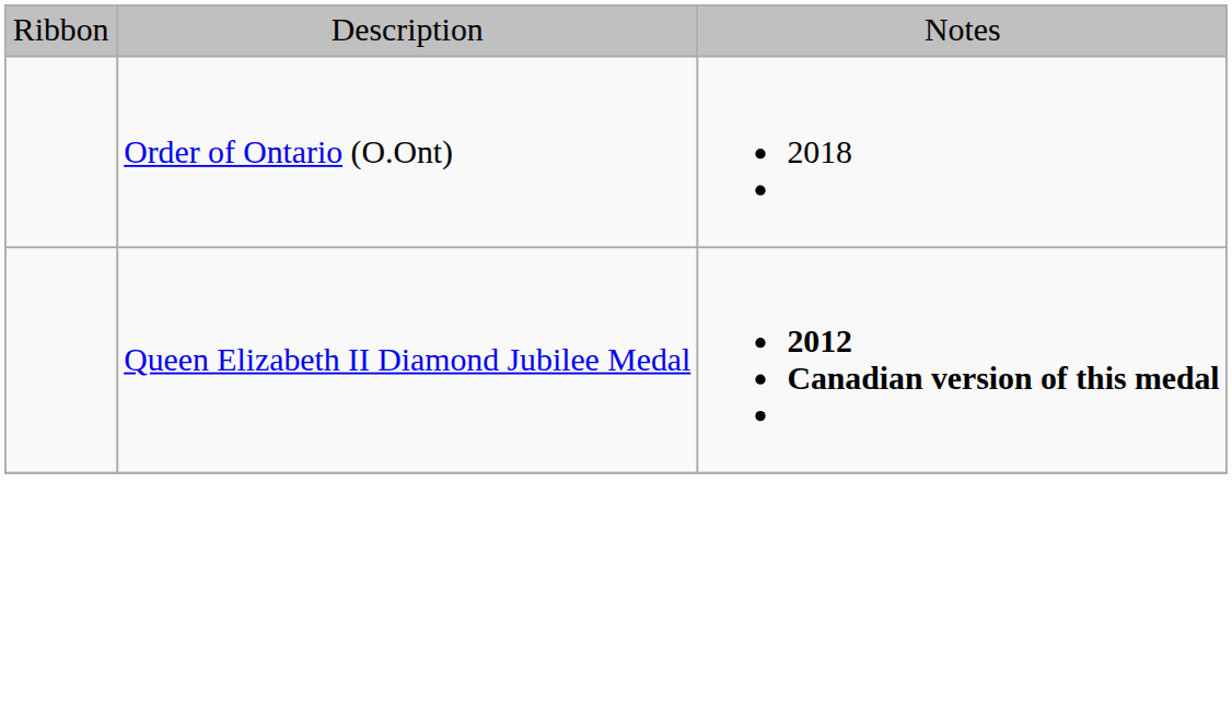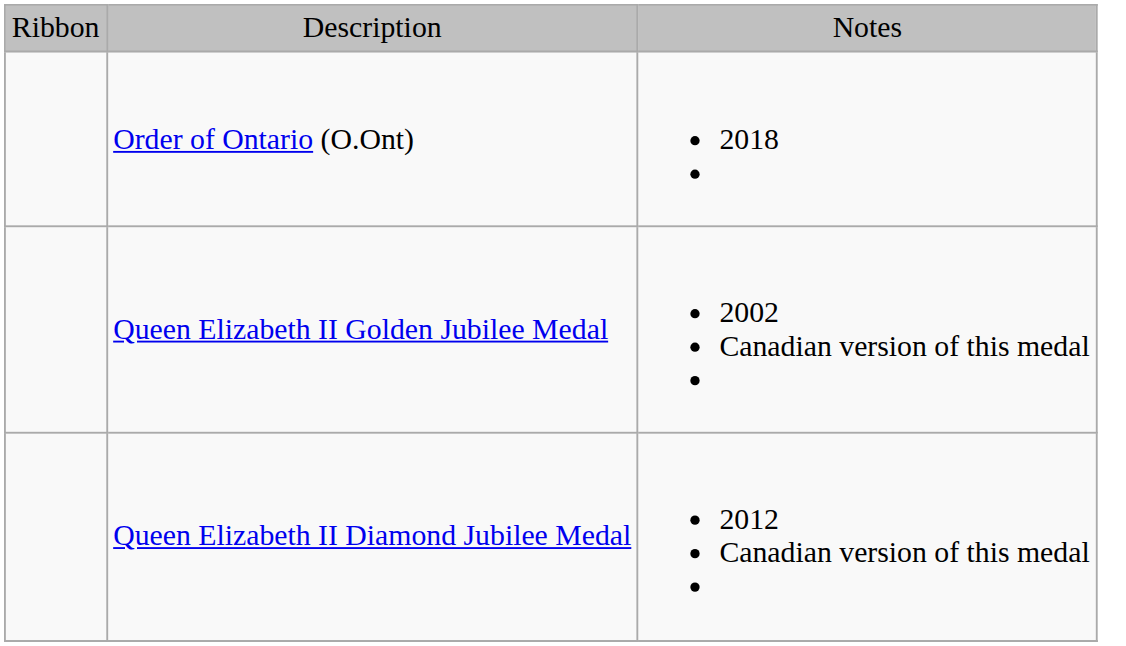+ row: Queen Elizabeth II Golden Jubilee Medal | 2002 Canadian version of this medal
Queen Elizabeth II Diamond Jubilee Medal | column 3: bold -> normal
